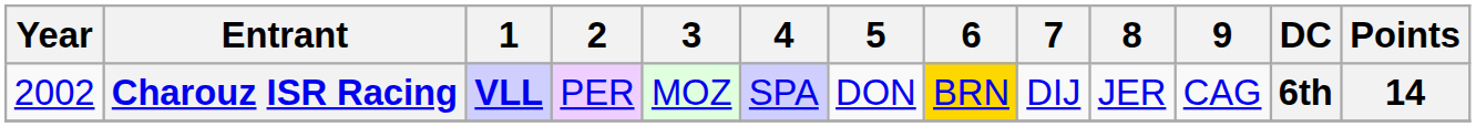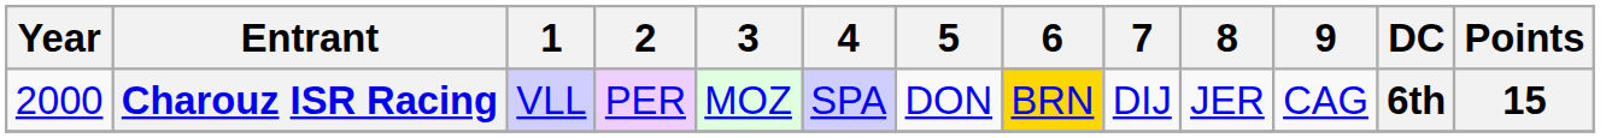Charouz ISR Racing | Year: 2002 -> 2000
Charouz ISR Racing | 1: bold -> normal
Charouz ISR Racing | Points: 14 -> 15
